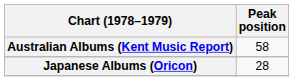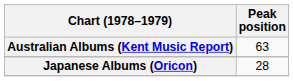Australian Albums (Kent Music Report) | Peak position: 58 -> 63
